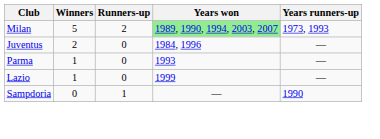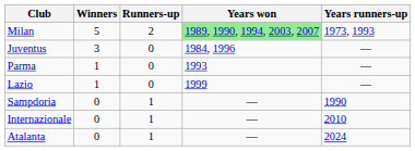Juventus | Winners: 2 -> 3
+ row: Internazionale | 0 | 1 | — | 2010
+ row: Atalanta | 0 | 1 | — | 2024
